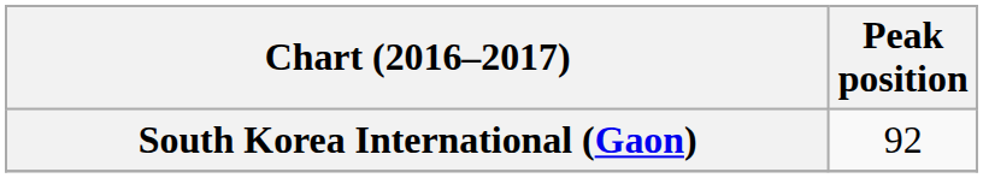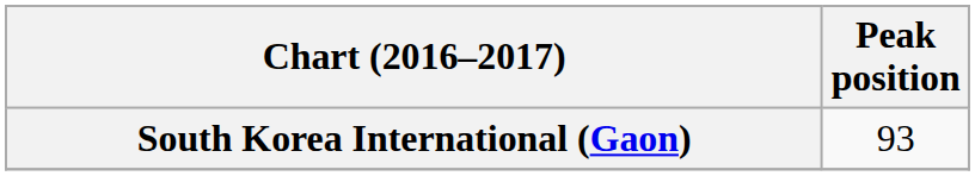South Korea International (Gaon) | Peak position: 92 -> 93
